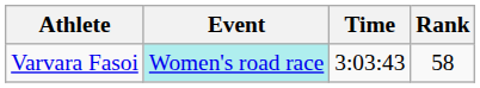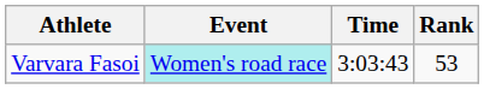Varvara Fasoi | Rank: 58 -> 53
